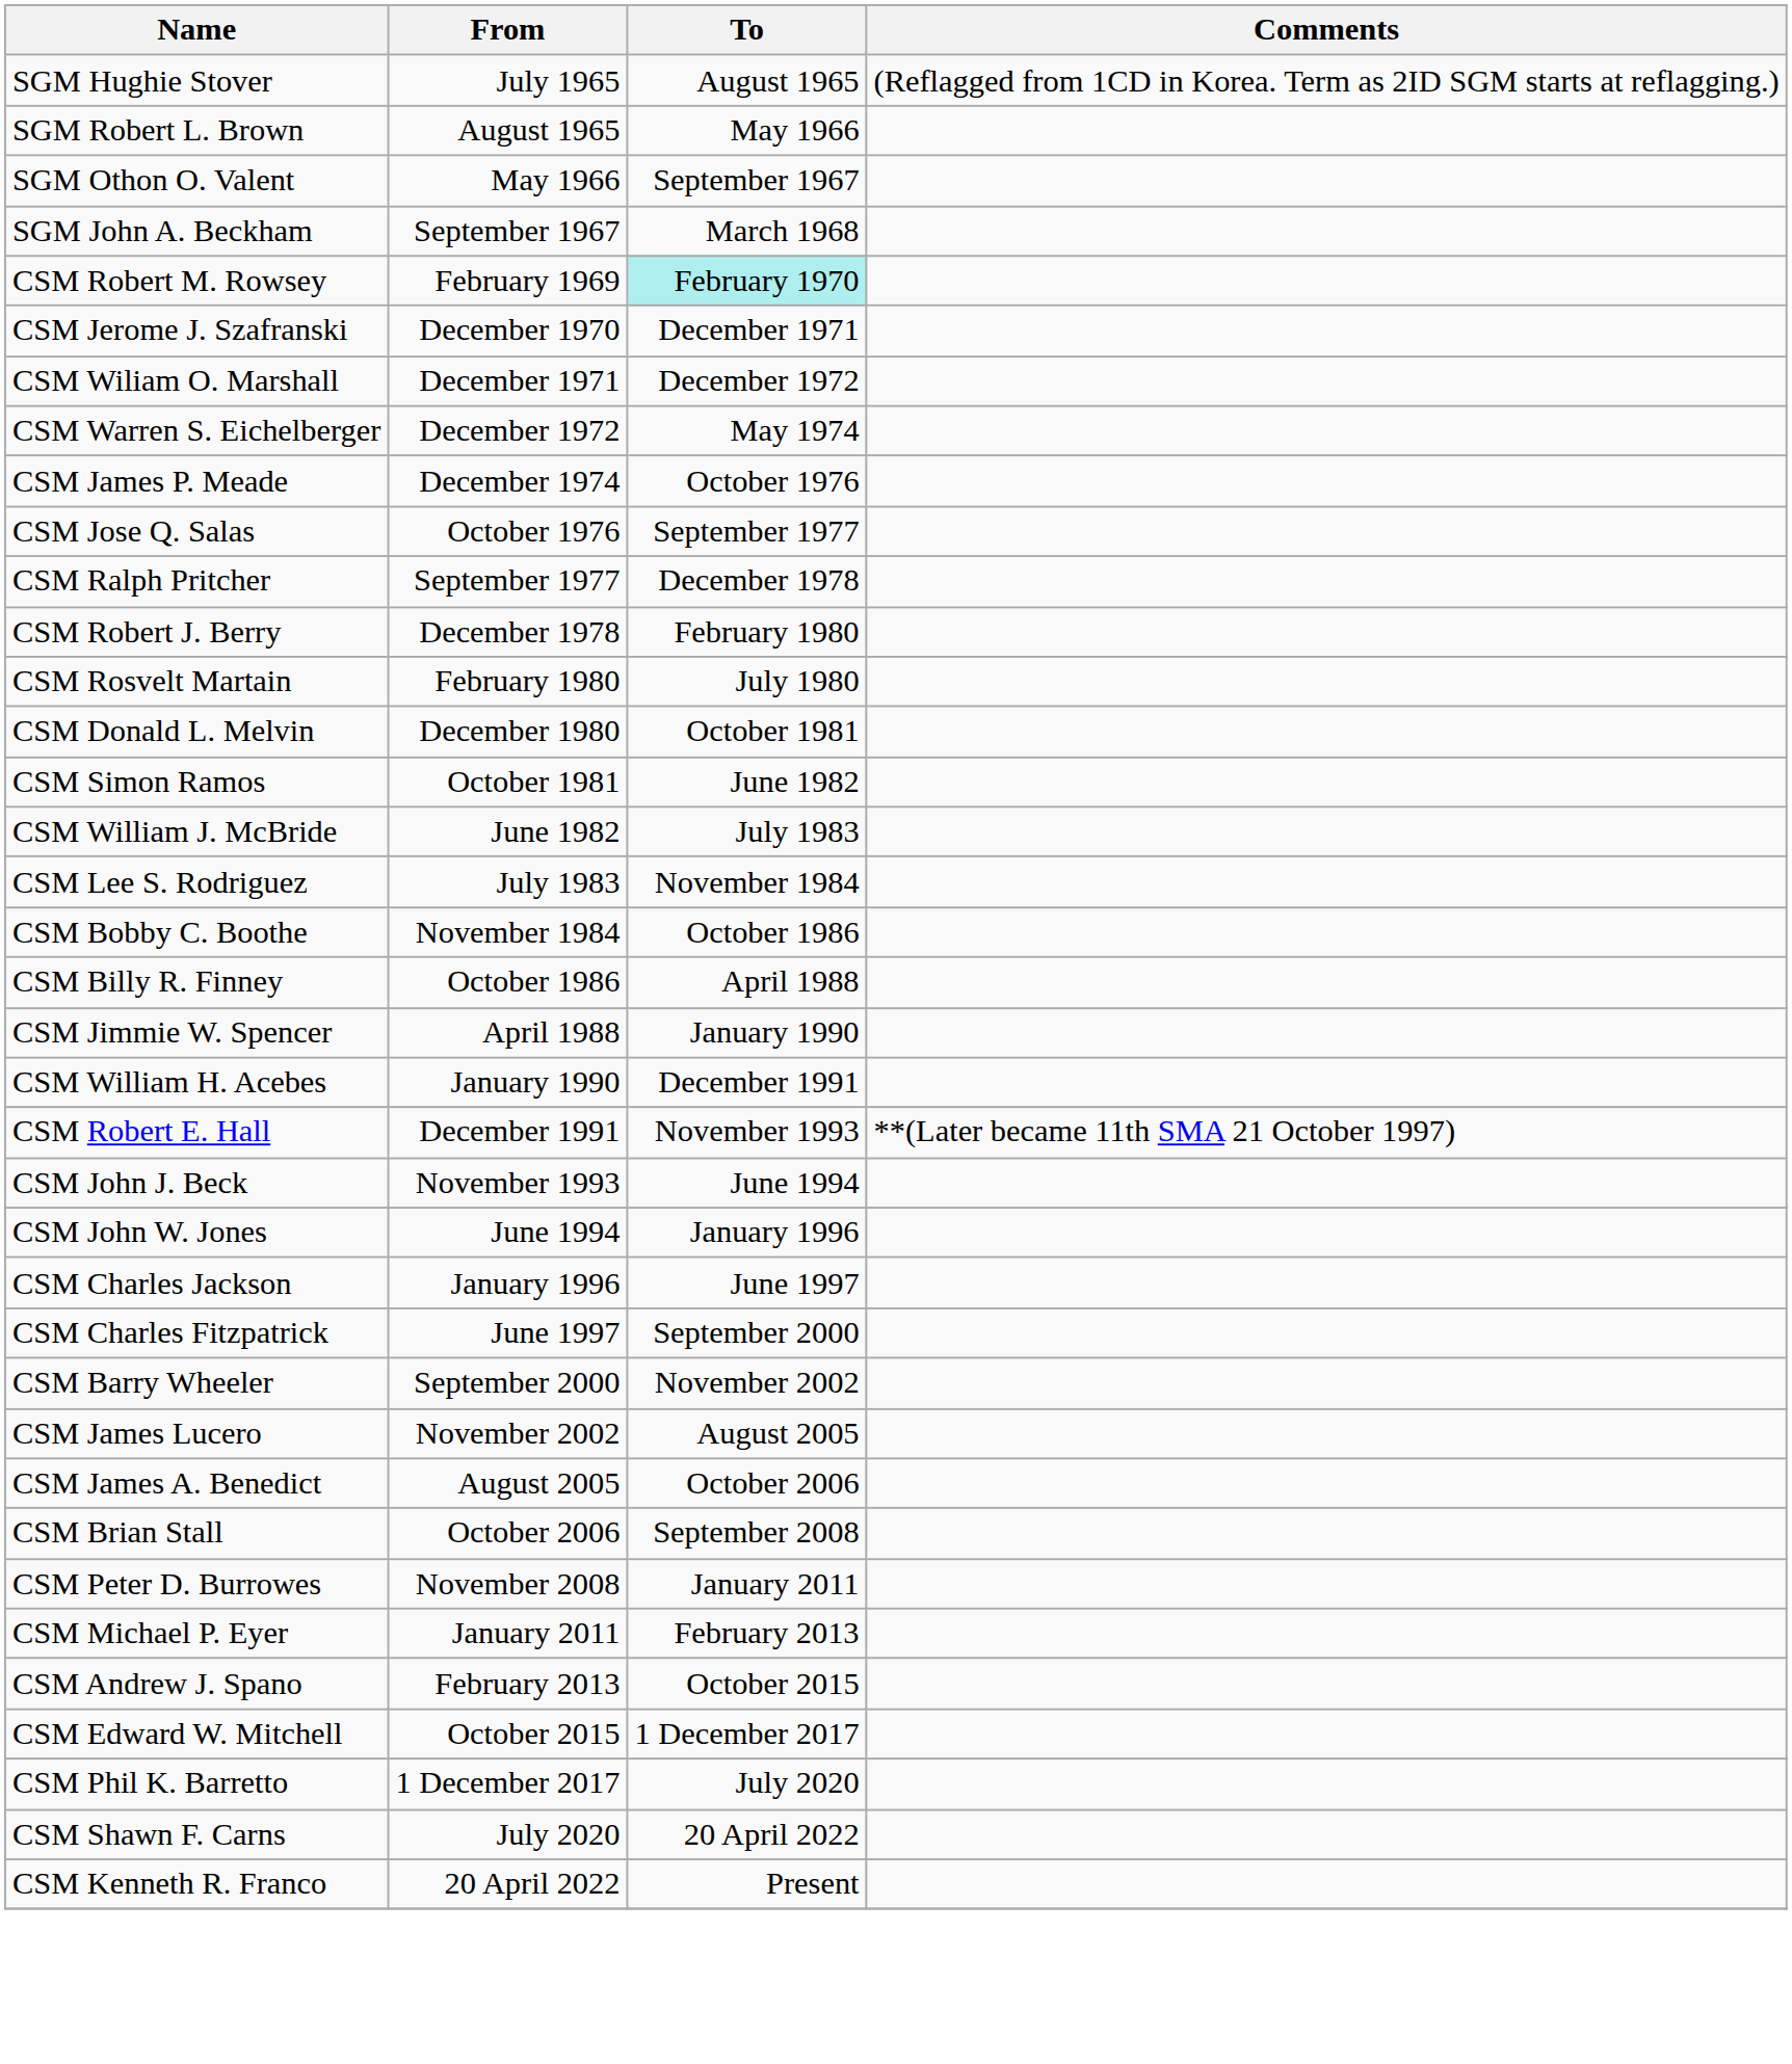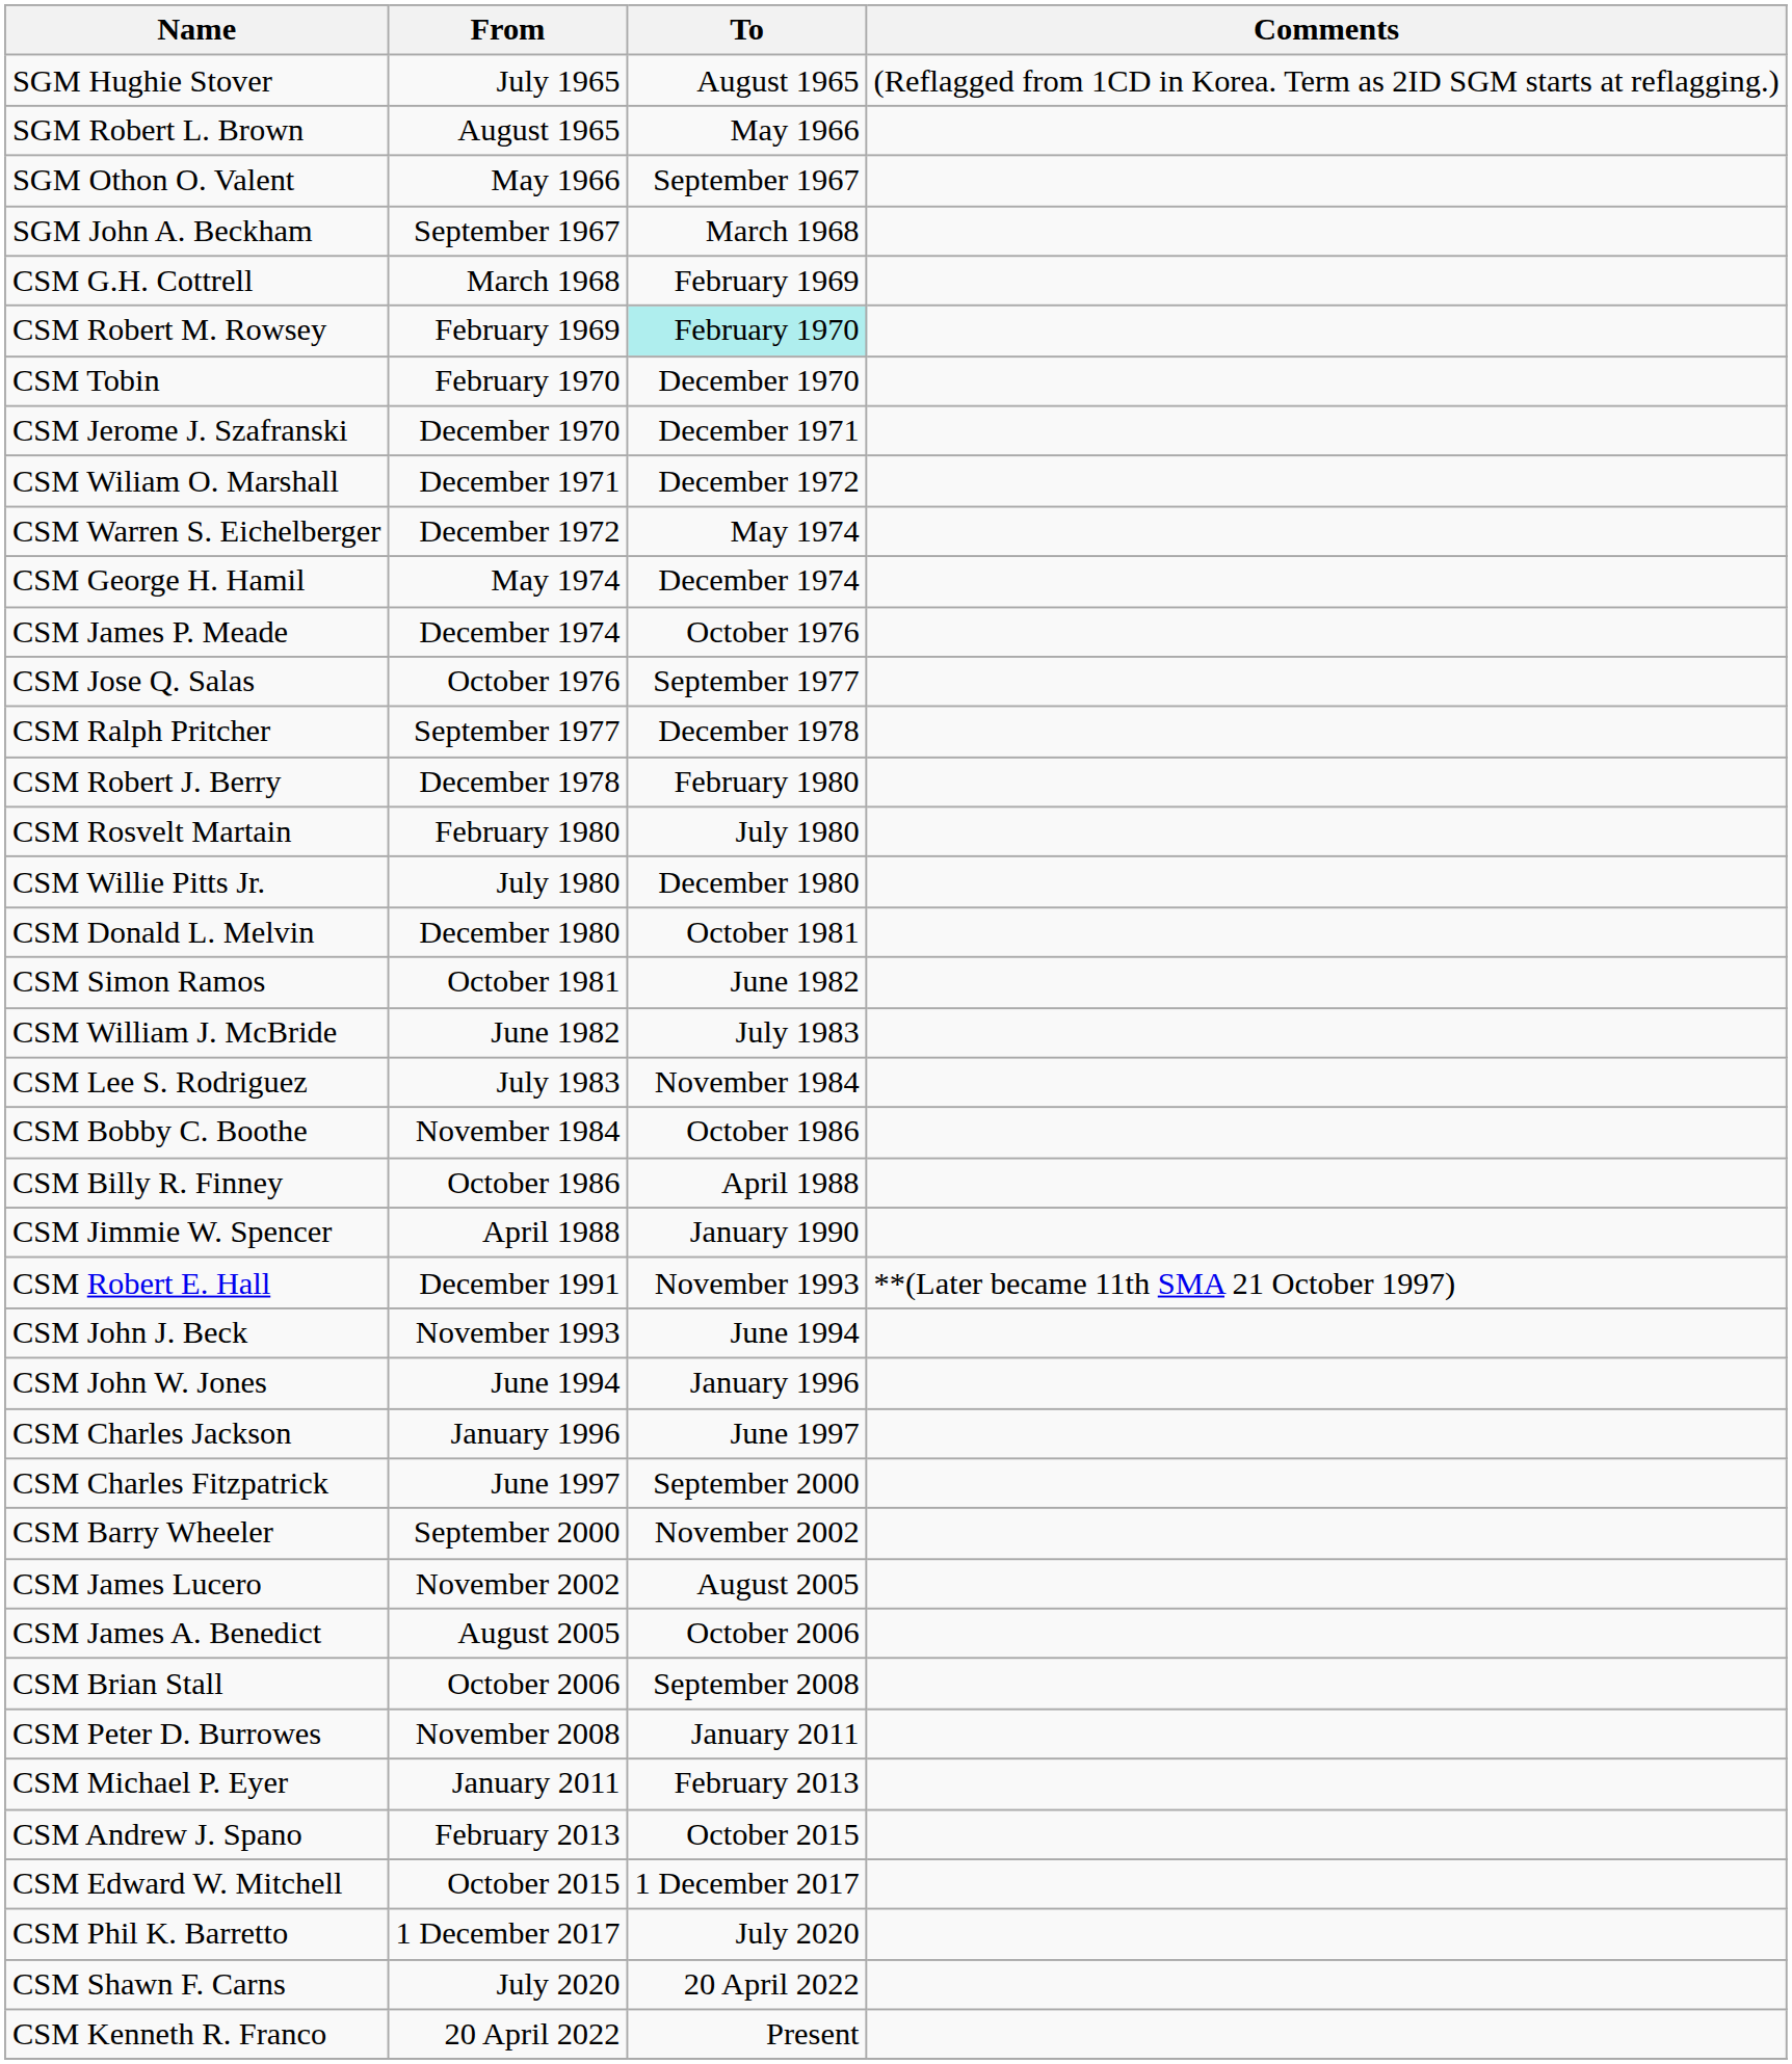+ row: CSM G.H. Cottrell | March 1968 | February 1969
+ row: CSM Tobin | February 1970 | December 1970
+ row: CSM George H. Hamil | May 1974 | December 1974
+ row: CSM Willie Pitts Jr. | July 1980 | December 1980
- row: CSM William H. Acebes | January 1990 | December 1991
